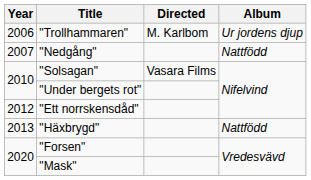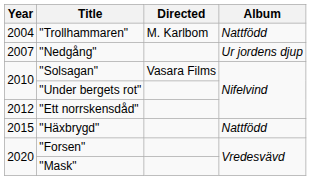"Trollhammaren" | Year: 2006 -> 2004
"Trollhammaren" | Album: Ur jordens djup -> Nattfödd
"Nedgång" | Album: Nattfödd -> Ur jordens djup
"Häxbrygd" | Year: 2013 -> 2015
